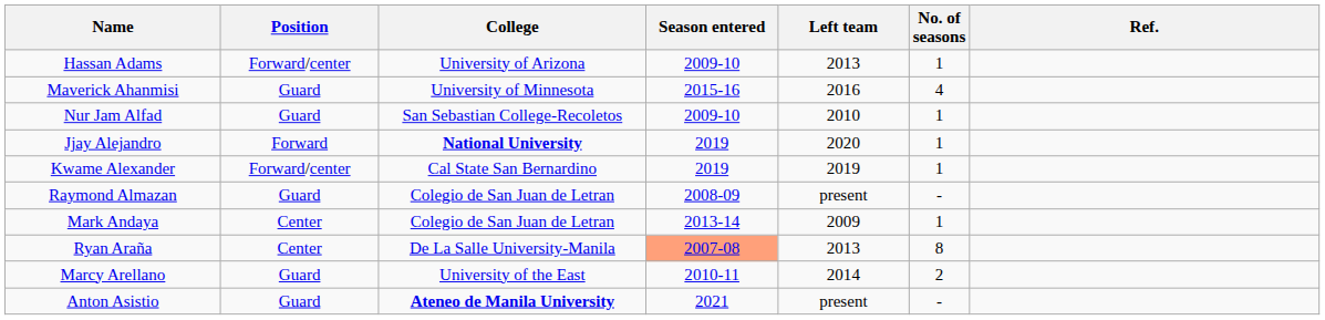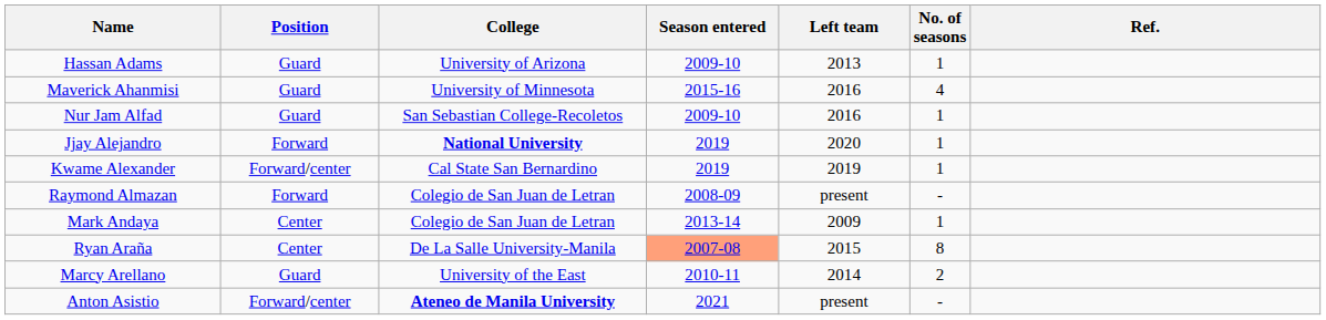Hassan Adams | Position: Forward/center -> Guard
Nur Jam Alfad | Left team: 2010 -> 2016
Raymond Almazan | Position: Guard -> Forward
Ryan Araña | Left team: 2013 -> 2015
Anton Asistio | Position: Guard -> Forward/center
